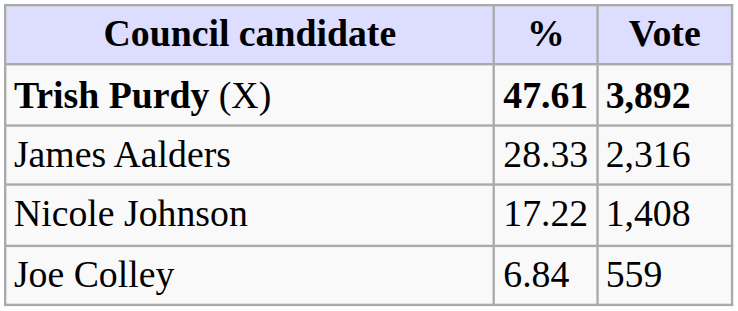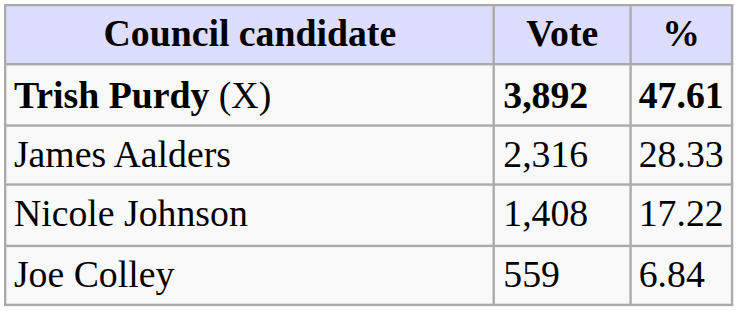columns swapped: Vote <-> %
